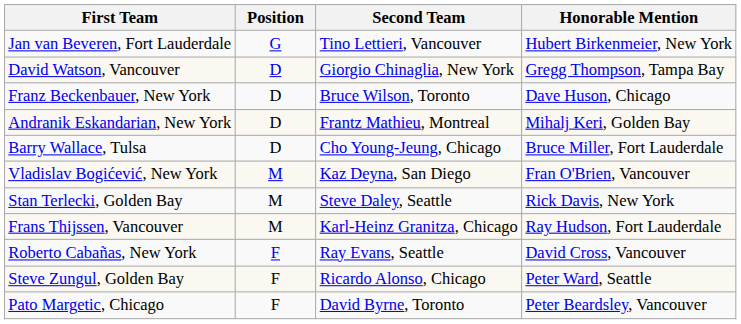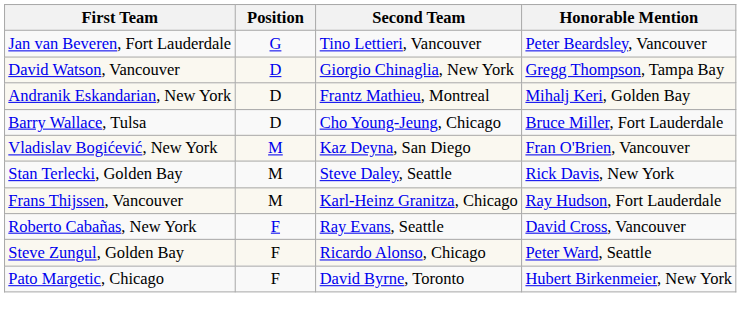Jan van Beveren, Fort Lauderdale | Honorable Mention: Hubert Birkenmeier, New York -> Peter Beardsley, Vancouver
- row: Franz Beckenbauer, New York | D | Bruce Wilson, Toronto | Dave Huson, Chicago
Pato Margetic, Chicago | Honorable Mention: Peter Beardsley, Vancouver -> Hubert Birkenmeier, New York
